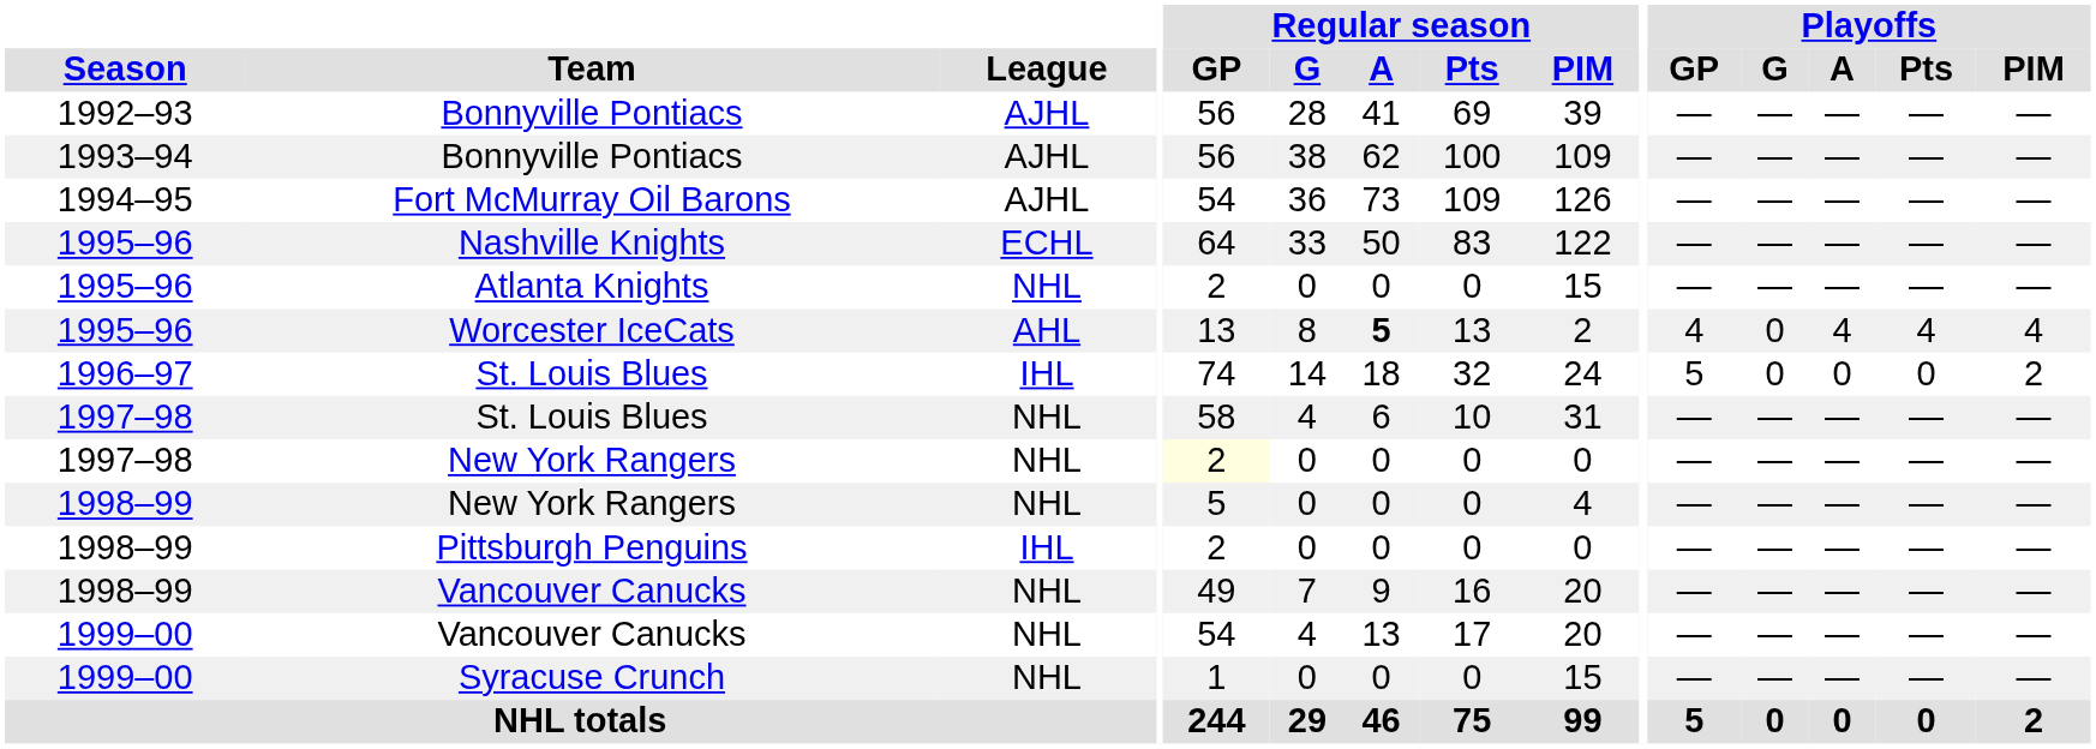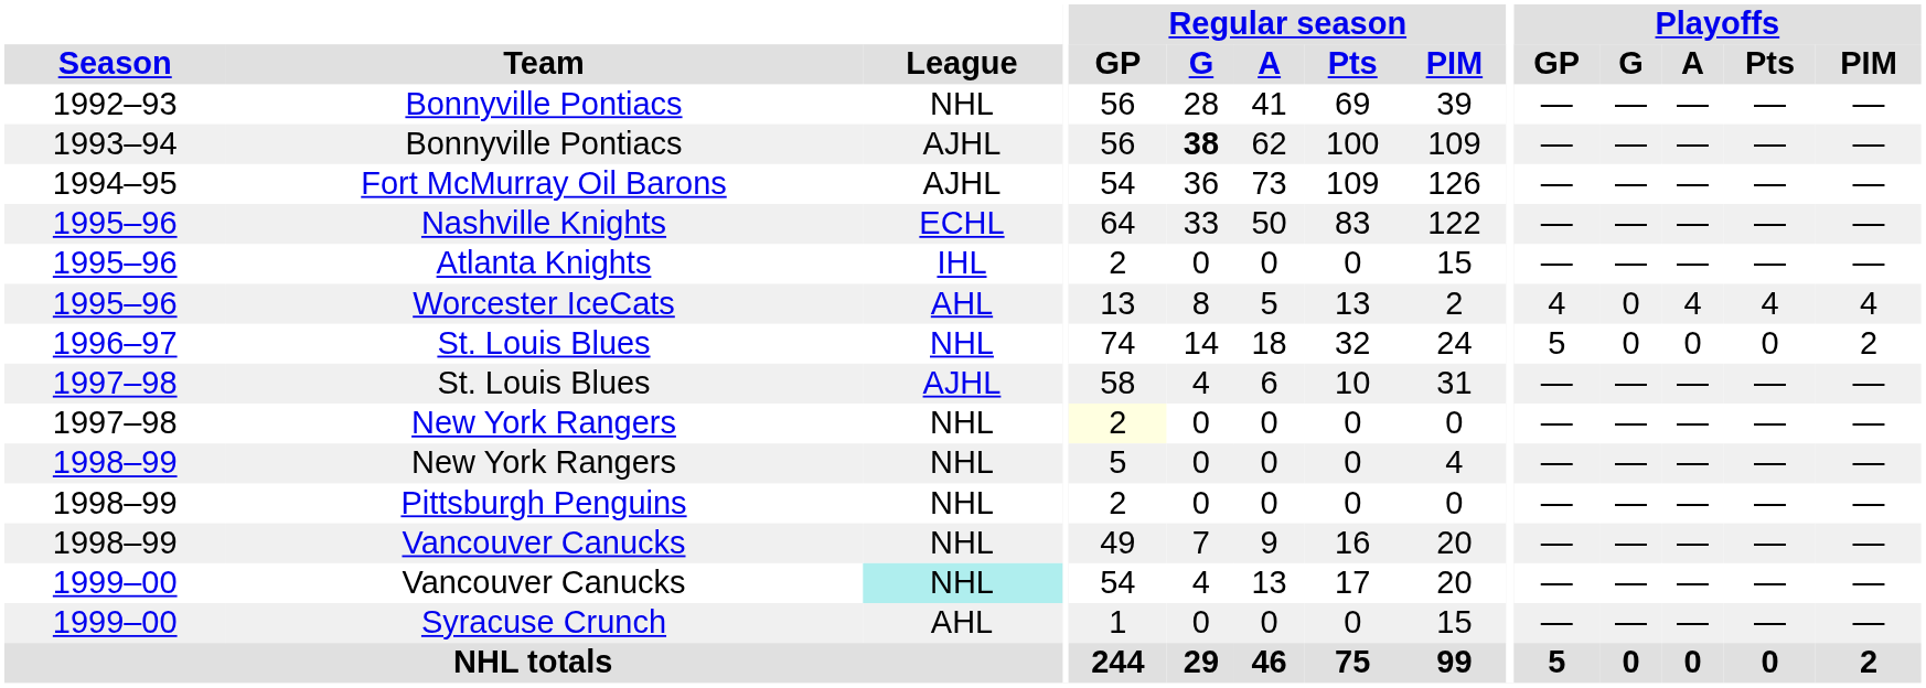1992–93 / Bonnyville Pontiacs | League: AJHL -> NHL
1993–94 / Bonnyville Pontiacs | Regular season / G: normal -> bold
Atlanta Knights | League: NHL -> IHL
Worcester IceCats | Regular season / A: bold -> normal
1996–97 / St. Louis Blues | League: IHL -> NHL
1997–98 / St. Louis Blues | League: NHL -> AJHL
Pittsburgh Penguins | League: IHL -> NHL
1999–00 / Vancouver Canucks | League: no background -> paleturquoise background
Syracuse Crunch | League: NHL -> AHL
